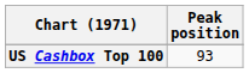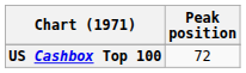US Cashbox Top 100 | Peak position: 93 -> 72
